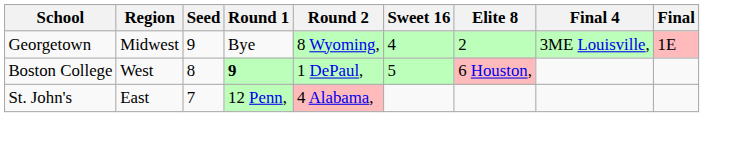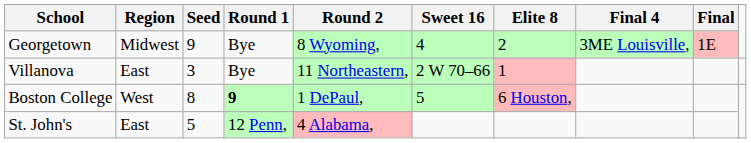+ row: Villanova | East | 3 | Bye | 11 Northeastern, | 2 W 70–66 | 1
St. John's | Seed: 7 -> 5
